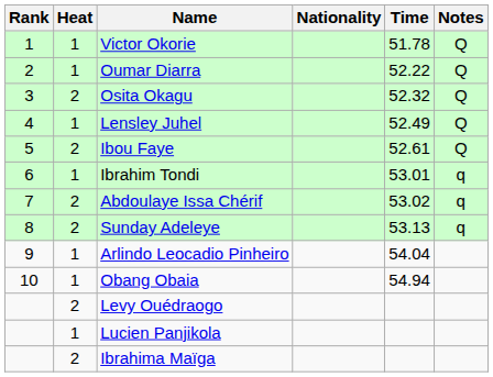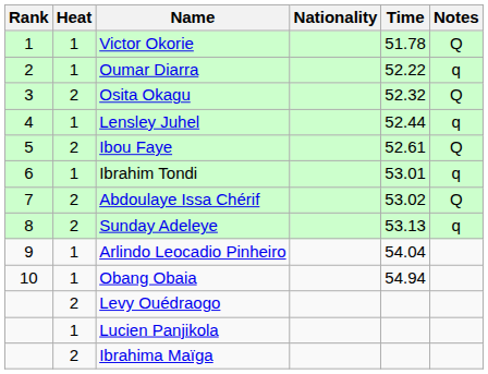Oumar Diarra | Notes: Q -> q
Lensley Juhel | Time: 52.49 -> 52.44
Lensley Juhel | Notes: Q -> q
Abdoulaye Issa Chérif | Notes: q -> Q
